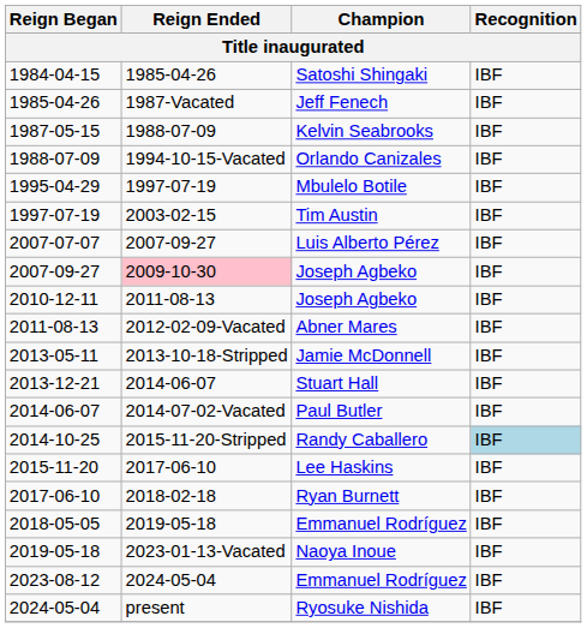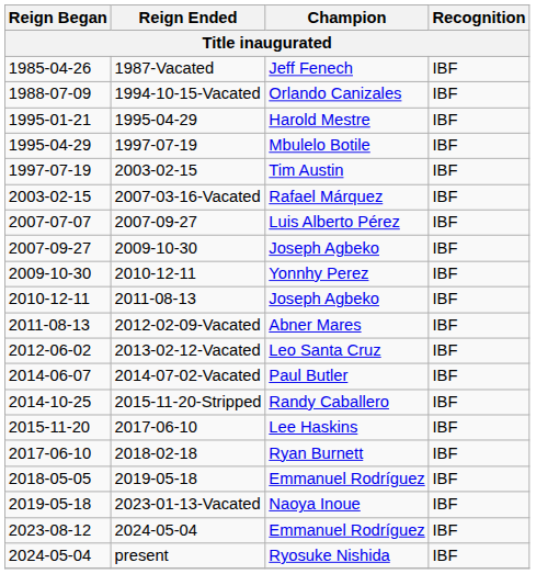- row: 1984-04-15 | 1985-04-26 | Satoshi Shingaki | IBF
- row: 1987-05-15 | 1988-07-09 | Kelvin Seabrooks | IBF
+ row: 1995-01-21 | 1995-04-29 | Harold Mestre | IBF
+ row: 2003-02-15 | 2007-03-16-Vacated | Rafael Márquez | IBF
2007-09-27 / Joseph Agbeko | Reign Ended: pink background -> no background
+ row: 2009-10-30 | 2010-12-11 | Yonnhy Perez | IBF
+ row: 2012-06-02 | 2013-02-12-Vacated | Leo Santa Cruz | IBF
- row: 2013-05-11 | 2013-10-18-Stripped | Jamie McDonnell | IBF
- row: 2013-12-21 | 2014-06-07 | Stuart Hall | IBF
Randy Caballero | Recognition: lightblue background -> no background
